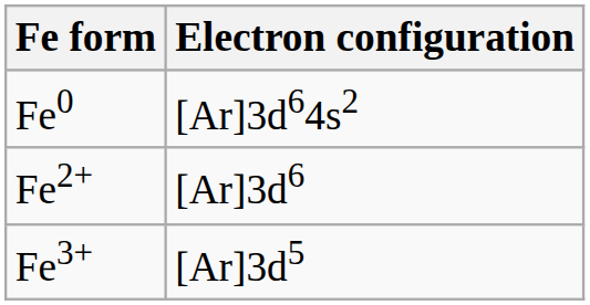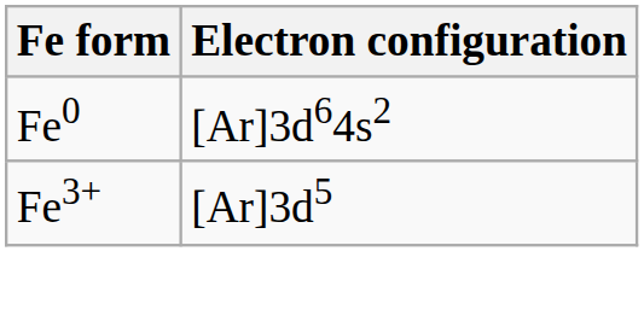- row: Fe2+ | [Ar]3d6
